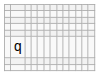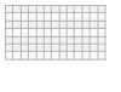- row: q
